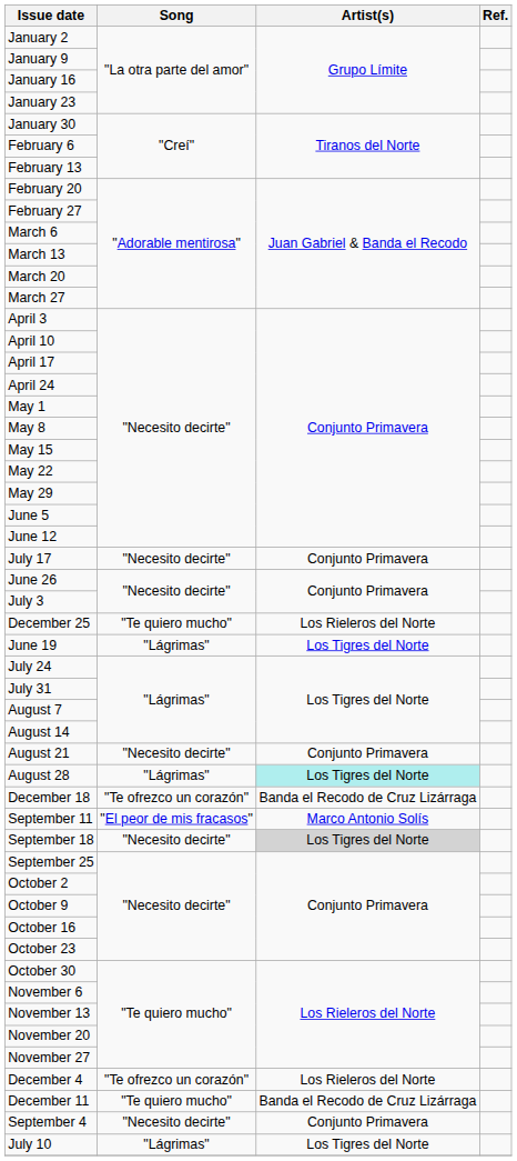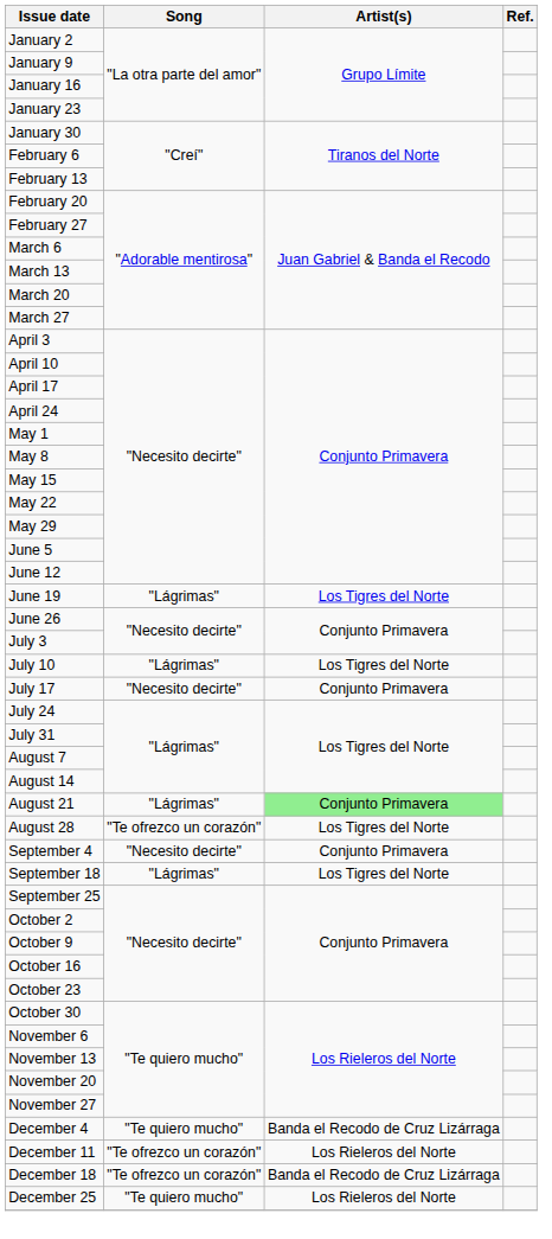rows swapped: June 19 <-> July 17
rows swapped: July 10 <-> December 25
August 21 | Song: "Necesito decirte" -> "Lágrimas"
August 21 | Artist(s): no background -> lightgreen background
August 28 | Song: "Lágrimas" -> "Te ofrezco un corazón"
August 28 | Artist(s): paleturquoise background -> no background
rows swapped: September 4 <-> December 18
- row: September 11 | "El peor de mis fracasos" | Marco Antonio Solís
September 18 | Song: "Necesito decirte" -> "Lágrimas"
September 18 | Artist(s): lightgrey background -> no background
December 4 | Song: "Te ofrezco un corazón" -> "Te quiero mucho"
December 4 | Artist(s): Los Rieleros del Norte -> Banda el Recodo de Cruz Lizárraga
December 11 | Song: "Te quiero mucho" -> "Te ofrezco un corazón"
December 11 | Artist(s): Banda el Recodo de Cruz Lizárraga -> Los Rieleros del Norte
